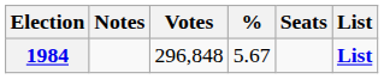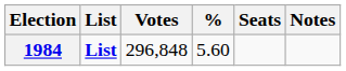columns swapped: List <-> Notes
1984 | %: 5.67 -> 5.60
